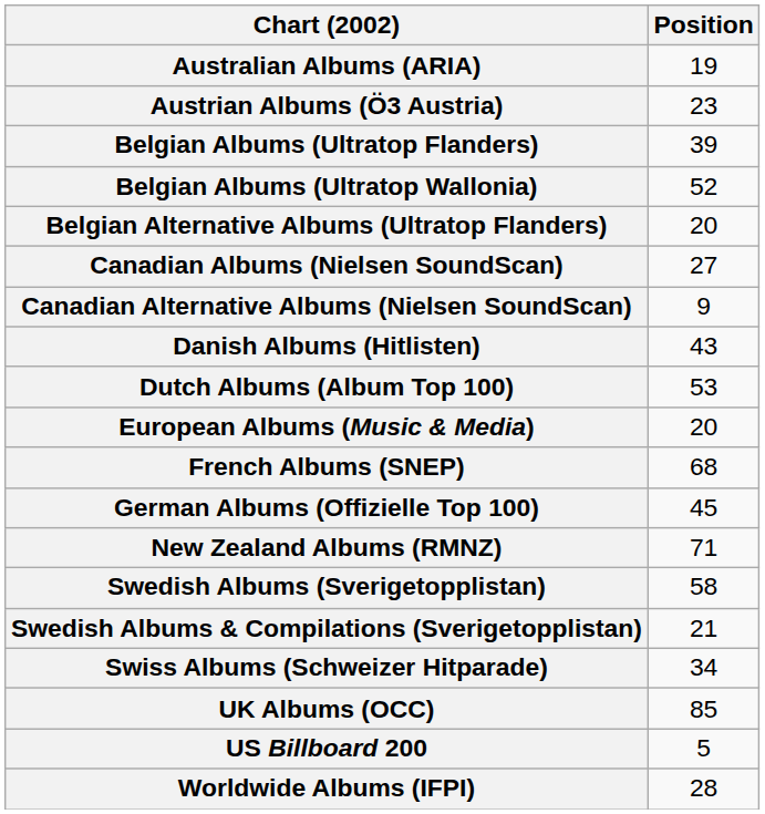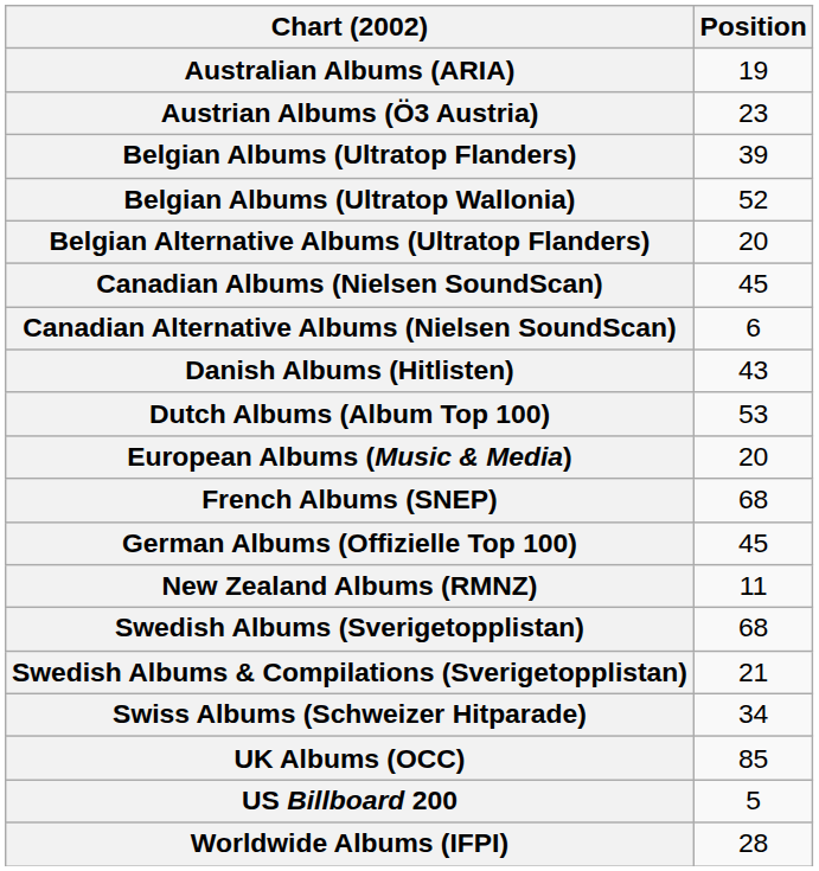Canadian Albums (Nielsen SoundScan) | Position: 27 -> 45
Canadian Alternative Albums (Nielsen SoundScan) | Position: 9 -> 6
New Zealand Albums (RMNZ) | Position: 71 -> 11
Swedish Albums (Sverigetopplistan) | Position: 58 -> 68
